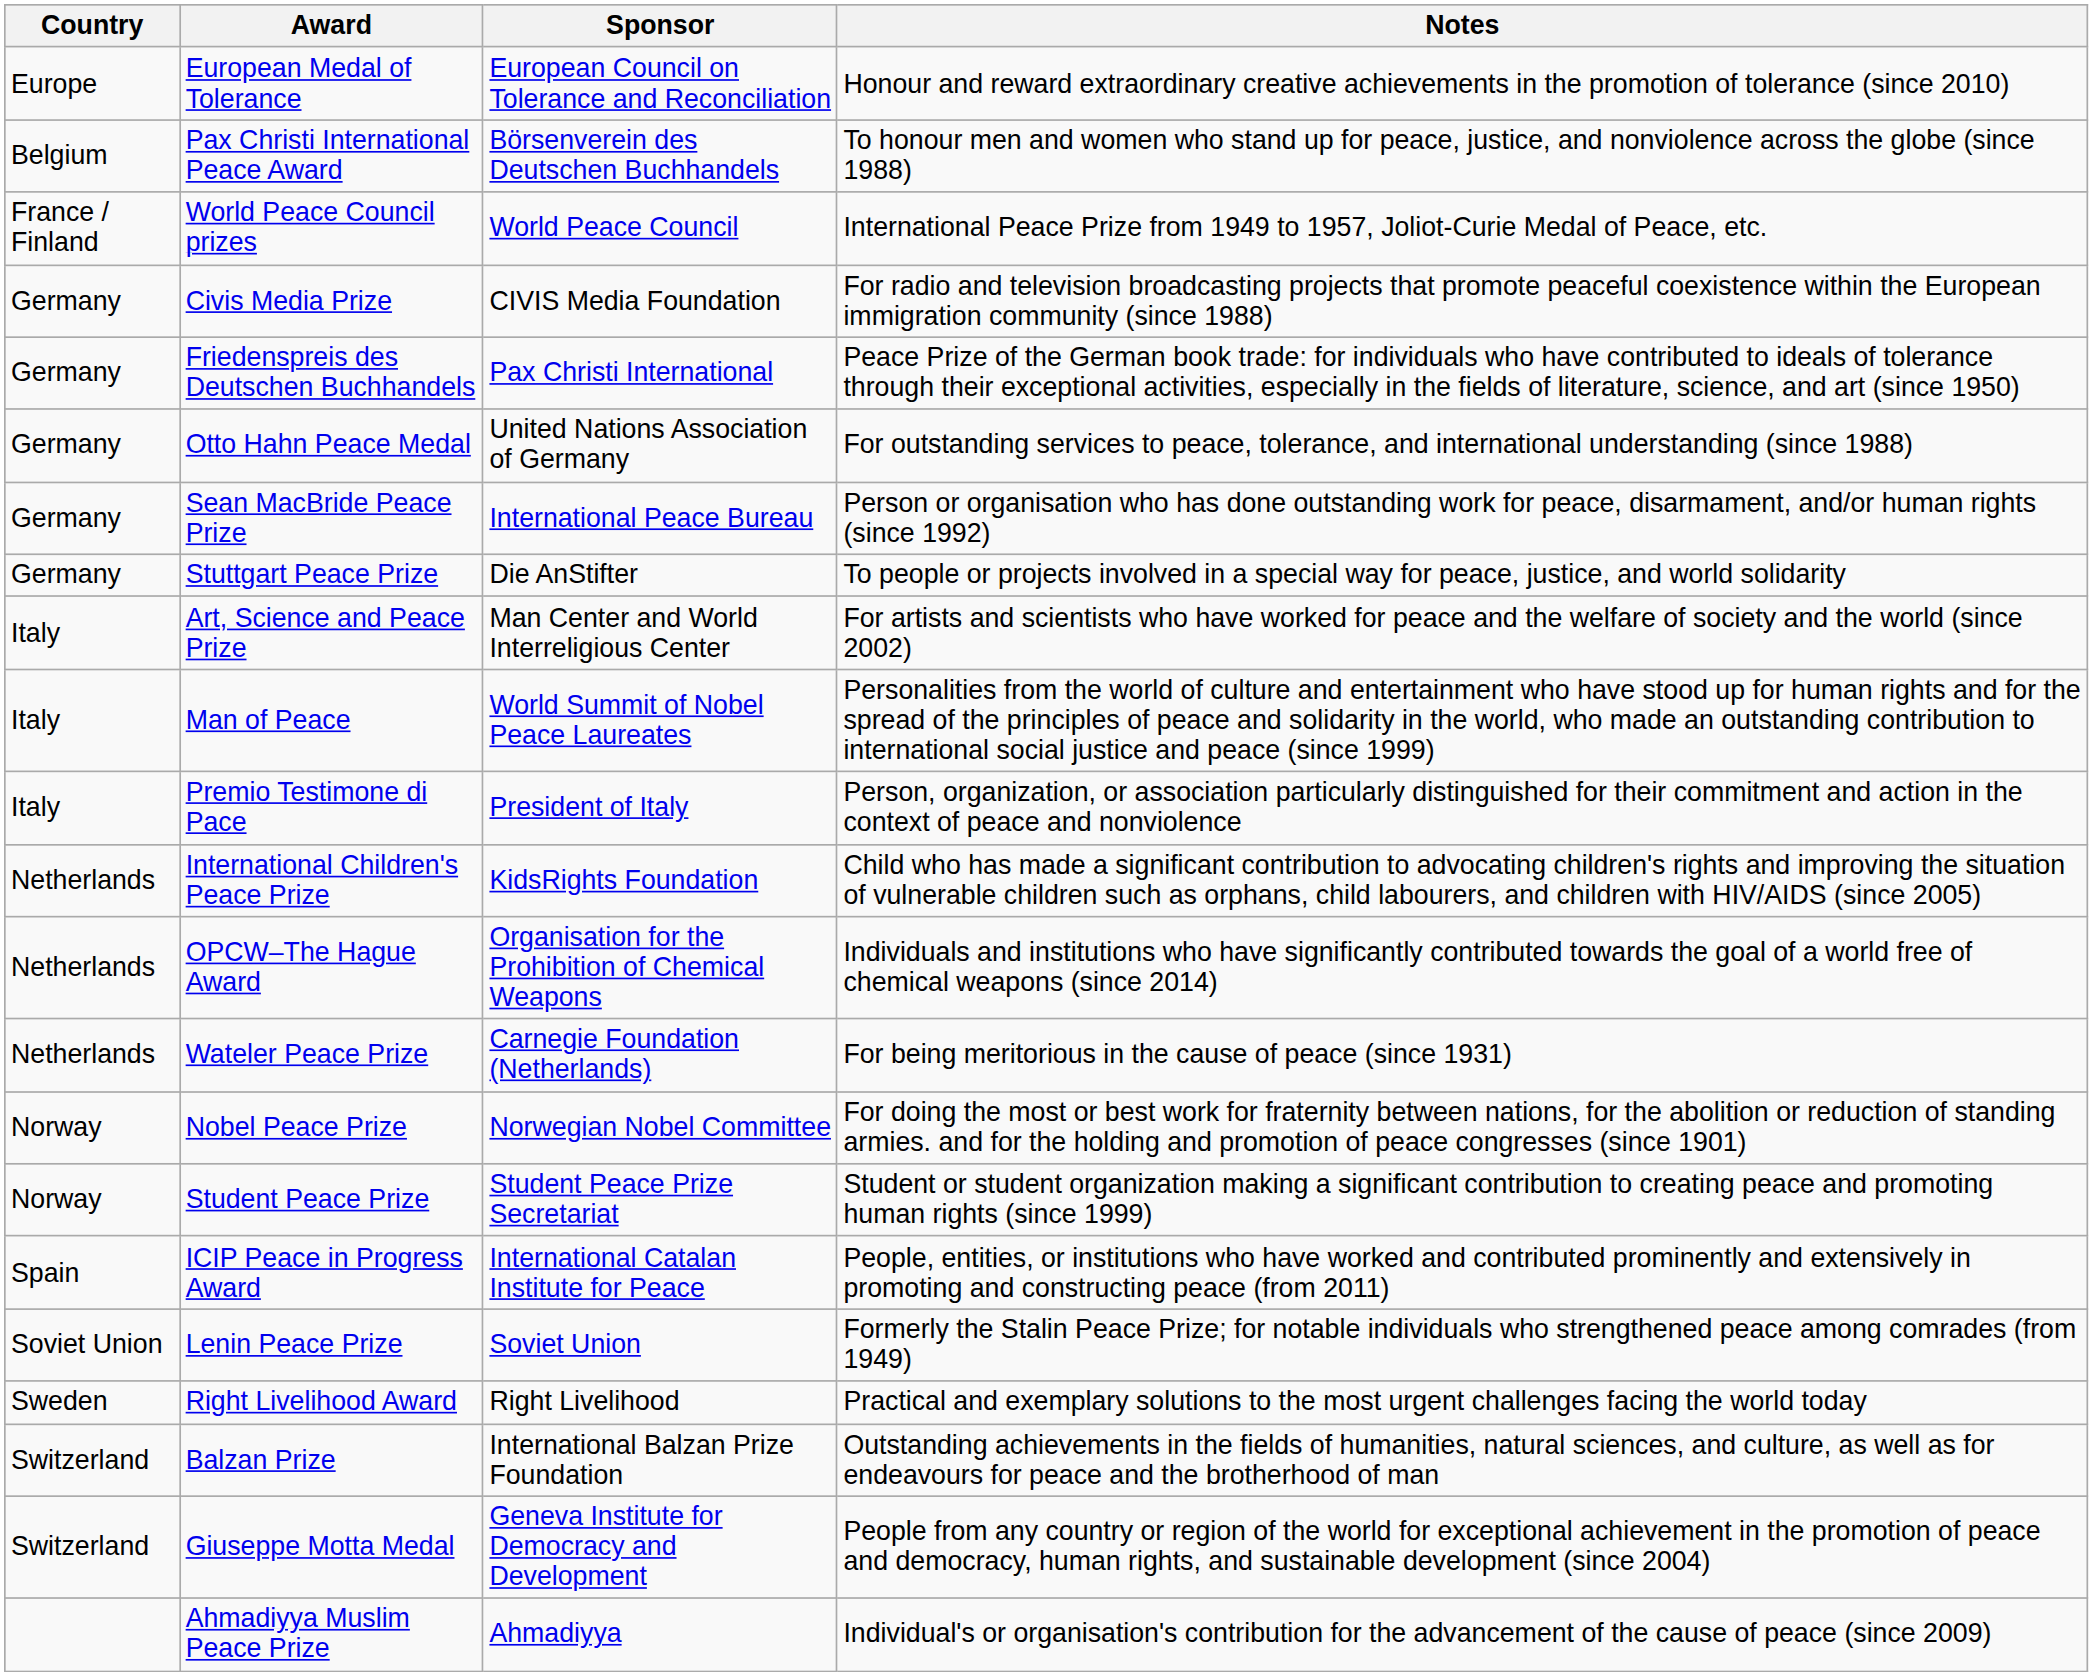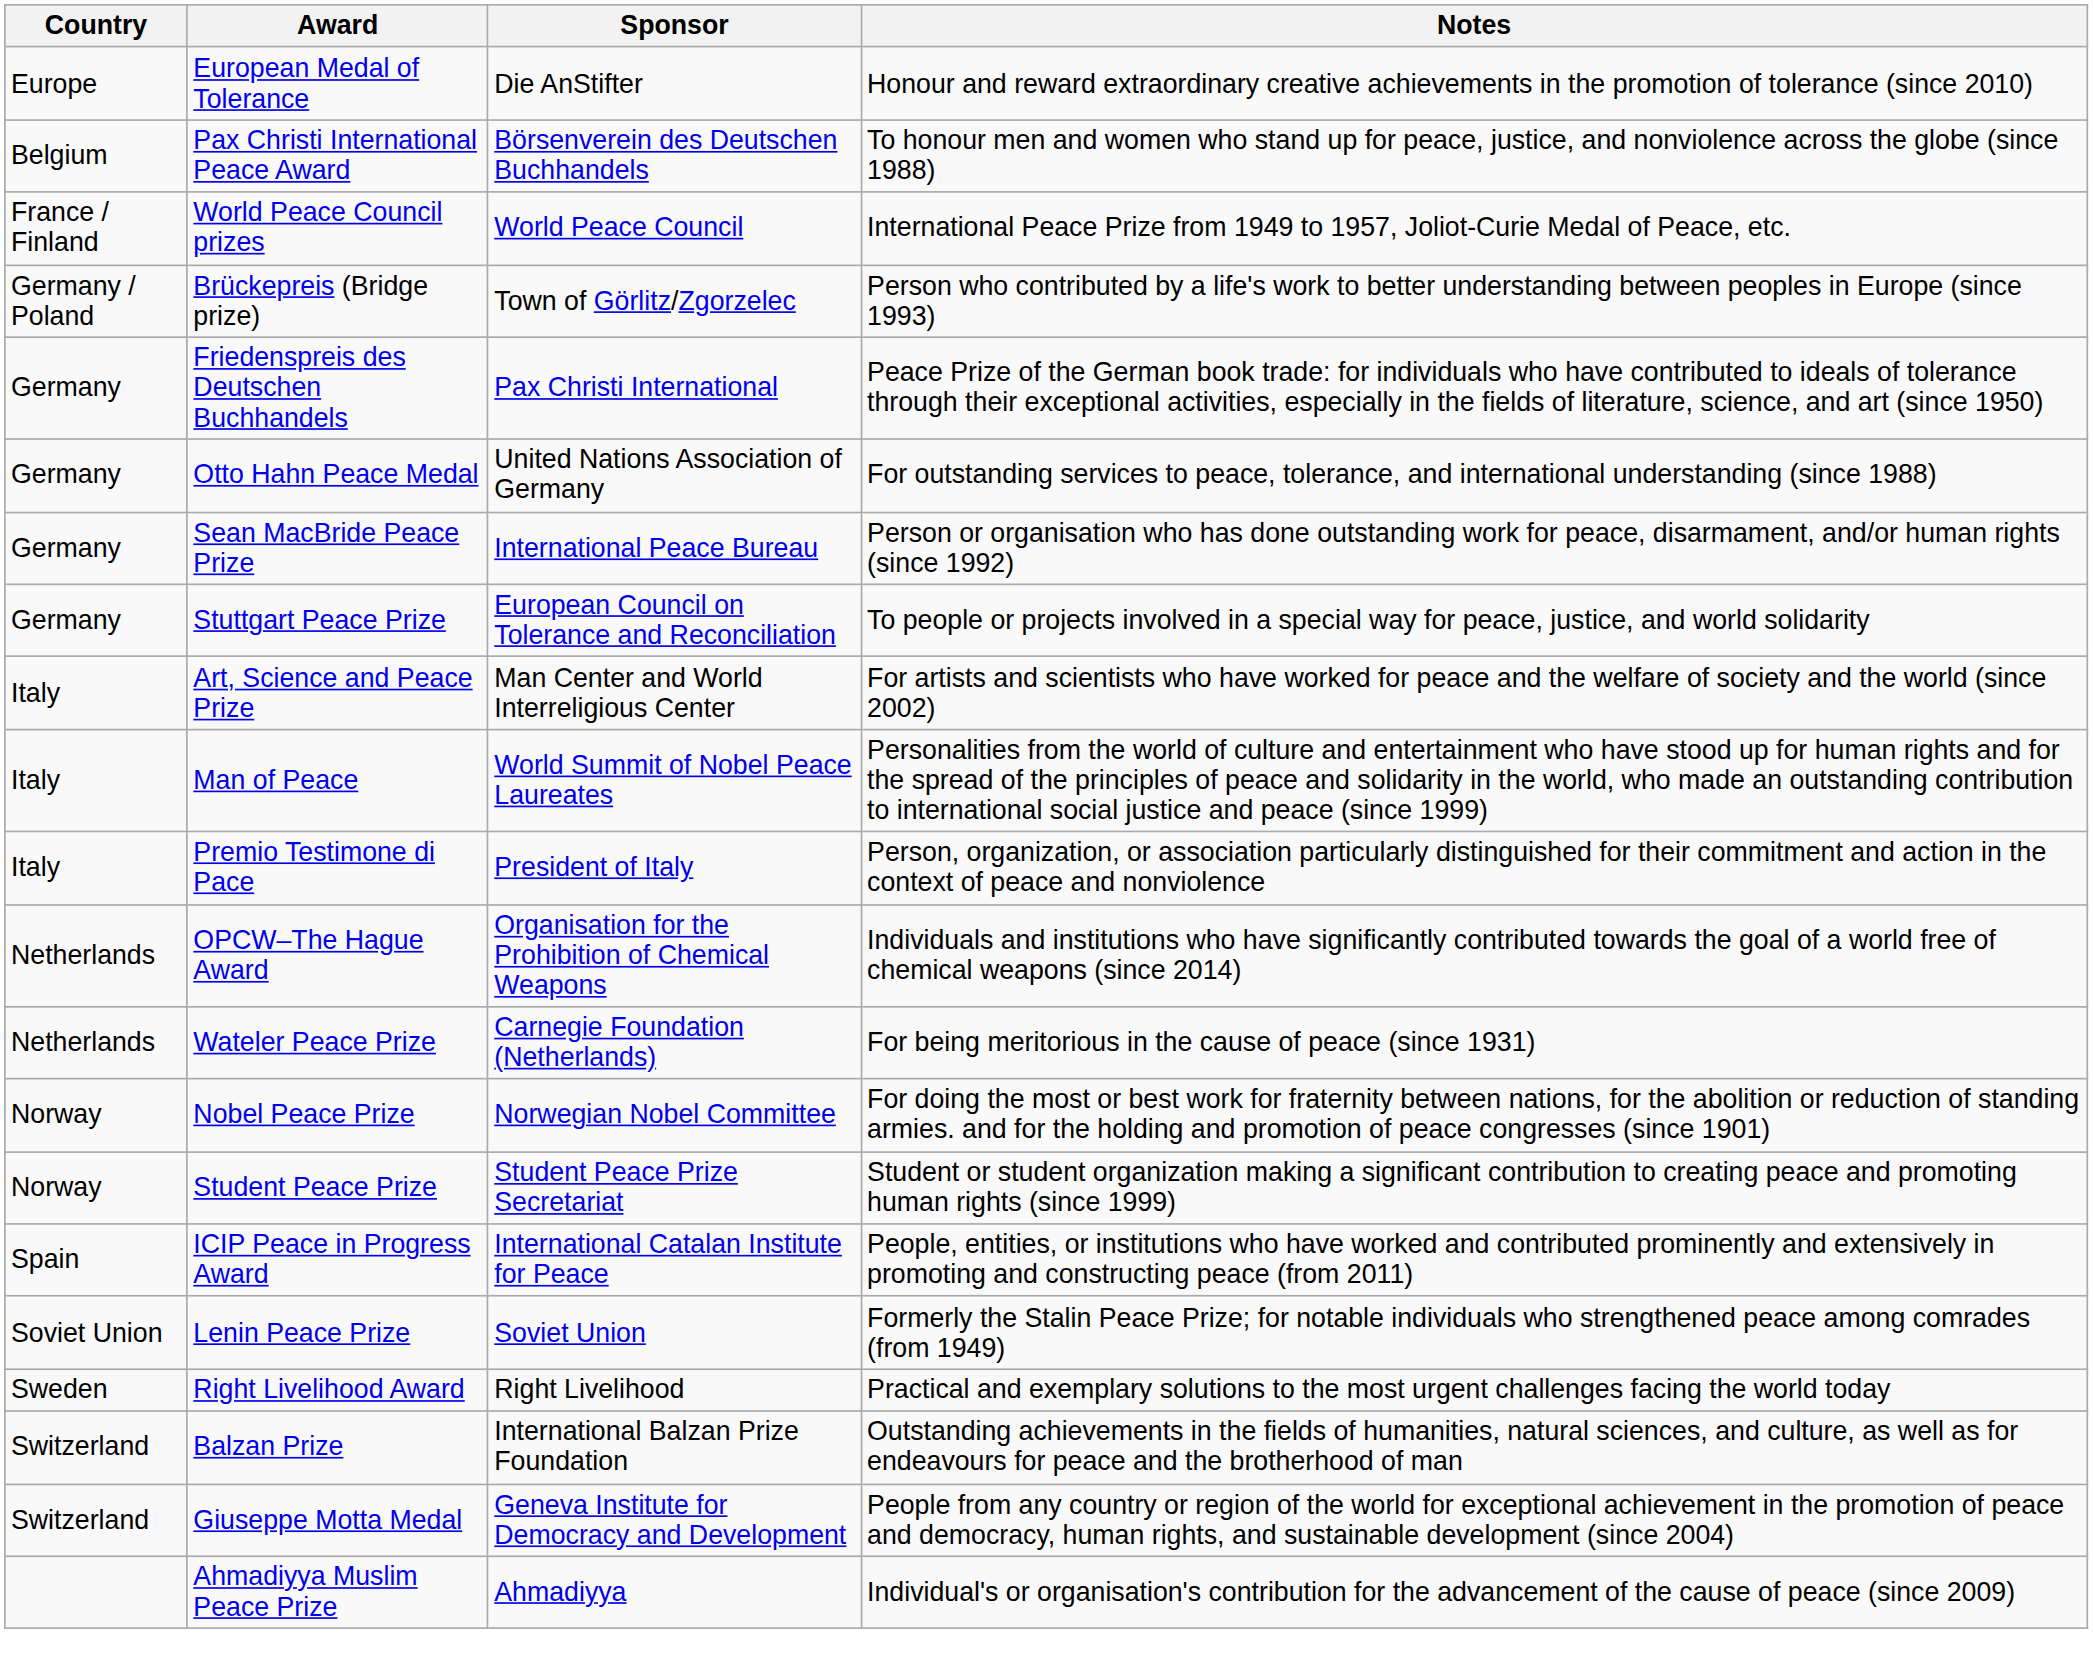European Medal of Tolerance | Sponsor: European Council on Tolerance and Reconciliation -> Die AnStifter
+ row: Germany / Poland | Brückepreis (Bridge prize) | Town of Görlitz/Zgorzelec | Person who contributed by a life's work to better understanding between peoples in Europe (since 1993)
- row: Germany | Civis Media Prize | CIVIS Media Foundation | For radio and television broadcasting projects that promote peaceful coexistence within the European immigration community (since 1988)
Stuttgart Peace Prize | Sponsor: Die AnStifter -> European Council on Tolerance and Reconciliation
- row: Netherlands | International Children's Peace Prize | KidsRights Foundation | Child who has made a significant contribution to advocating children's rights and improving the situation of vulnerable children such as orphans, child labourers, and children with HIV/AIDS (since 2005)
